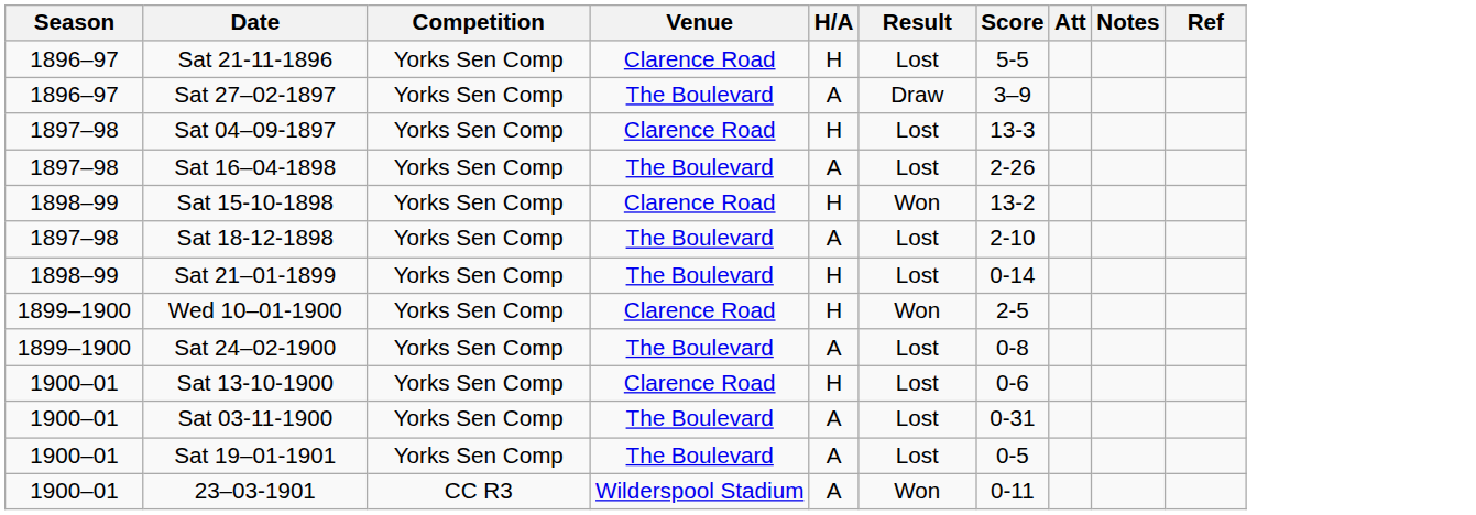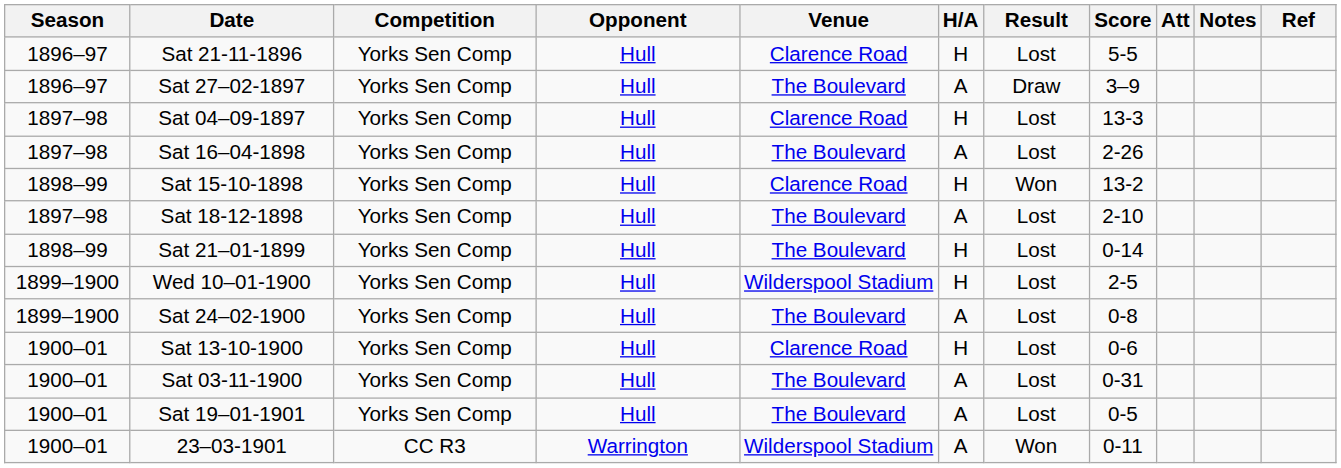+ column: Opponent | Hull | Hull | Hull | Hull | Hull | Hull | Hull | Hull | Hull | Hull | Hull | Hull | Warrington
Wed 10–01-1900 | Venue: Clarence Road -> Wilderspool Stadium
Wed 10–01-1900 | Result: Won -> Lost
